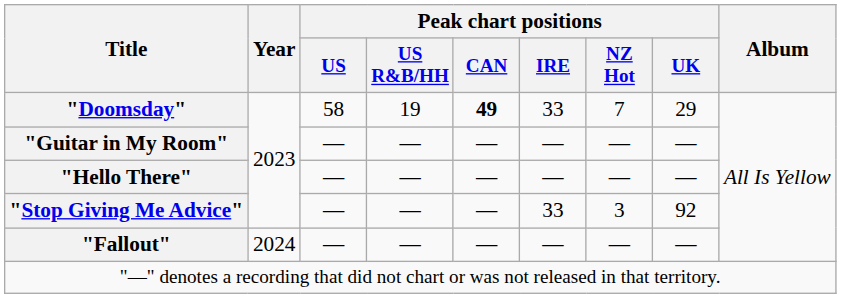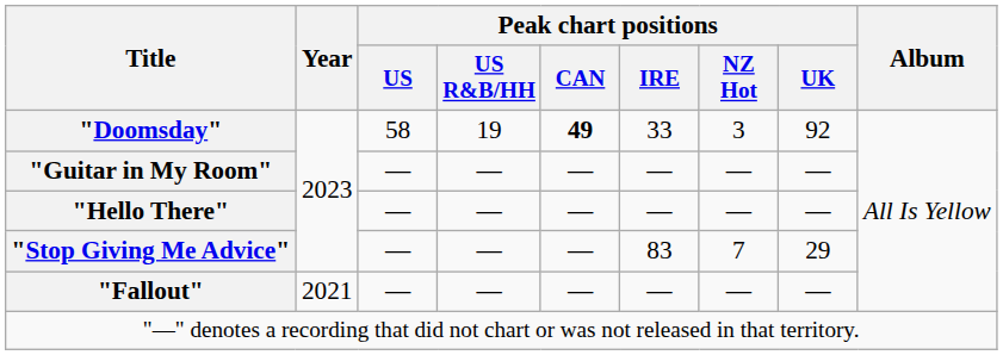"Doomsday" | Peak chart positions / NZ Hot: 7 -> 3
"Doomsday" | Peak chart positions / UK: 29 -> 92
"Stop Giving Me Advice" | Peak chart positions / IRE: 33 -> 83
"Stop Giving Me Advice" | Peak chart positions / NZ Hot: 3 -> 7
"Stop Giving Me Advice" | Peak chart positions / UK: 92 -> 29
"Fallout" | Year: 2024 -> 2021
